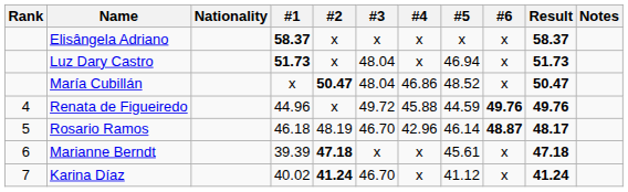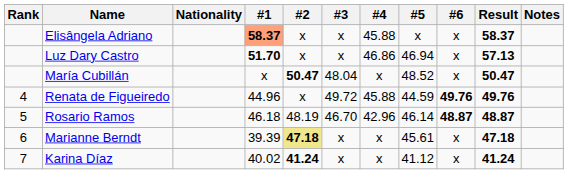Elisângela Adriano | #1: no background -> lightsalmon background
Elisângela Adriano | #4: x -> 45.88
Luz Dary Castro | #1: 51.73 -> 51.70
Luz Dary Castro | #3: 48.04 -> x
Luz Dary Castro | #4: x -> 46.86
Luz Dary Castro | Result: 51.73 -> 57.13
María Cubillán | #4: 46.86 -> x
Rosario Ramos | Result: 48.17 -> 48.87
Marianne Berndt | #2: no background -> khaki background
Karina Díaz | #3: 46.70 -> x
